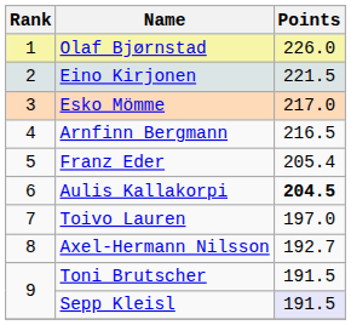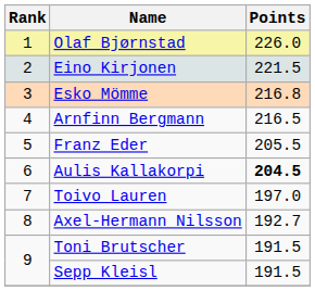Esko Mömme | Points: 217.0 -> 216.8
Franz Eder | Points: 205.4 -> 205.5
Sepp Kleisl | Points: lavender background -> no background
